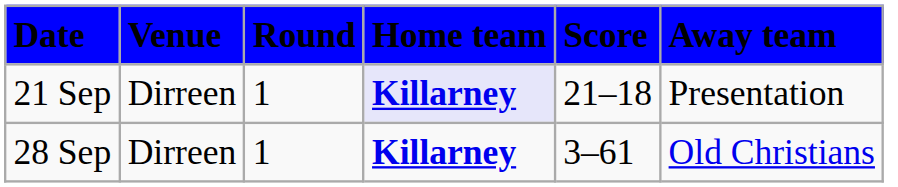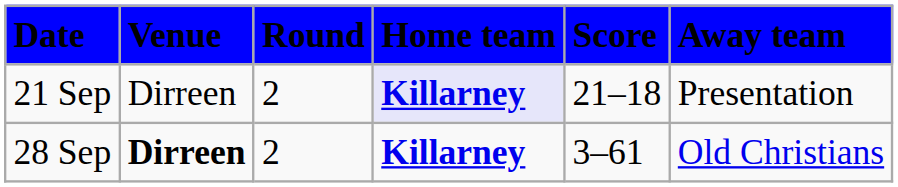21 Sep | Round: 1 -> 2
28 Sep | Venue: normal -> bold
28 Sep | Round: 1 -> 2
